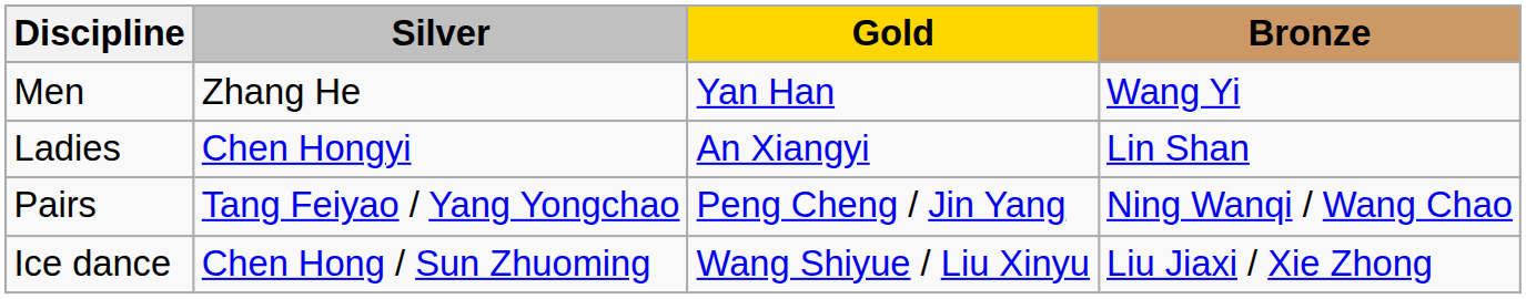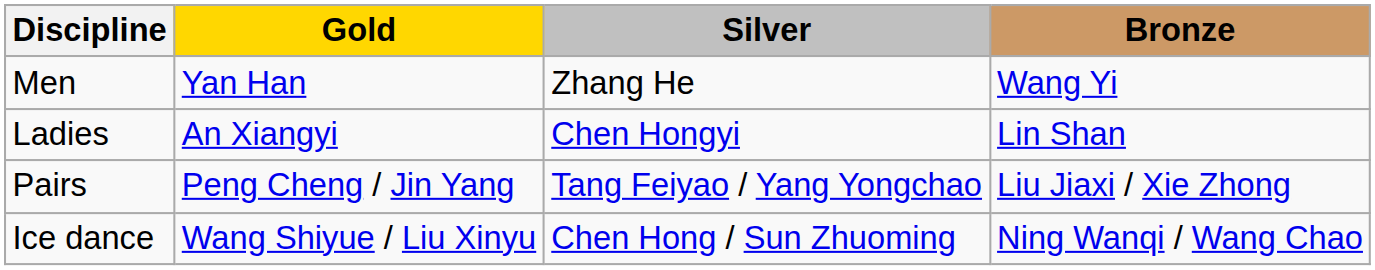columns swapped: Gold <-> Silver
Pairs | Bronze: Ning Wanqi / Wang Chao -> Liu Jiaxi / Xie Zhong
Ice dance | Bronze: Liu Jiaxi / Xie Zhong -> Ning Wanqi / Wang Chao
